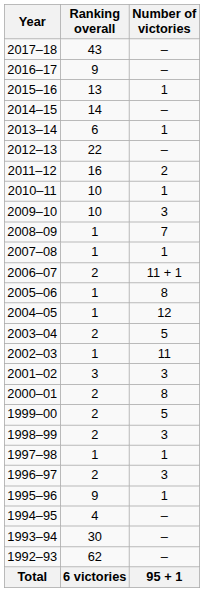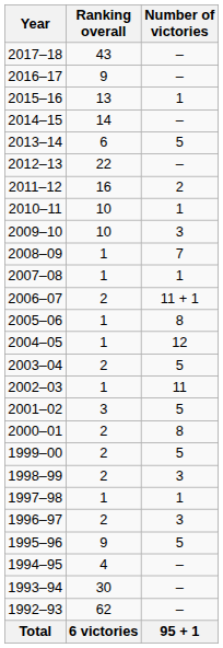2013–14 | Number of victories: 1 -> 5
2001–02 | Number of victories: 3 -> 5
1995–96 | Number of victories: 1 -> 5
